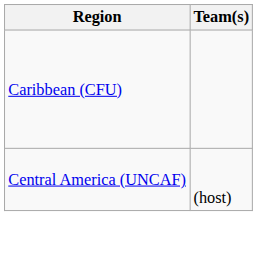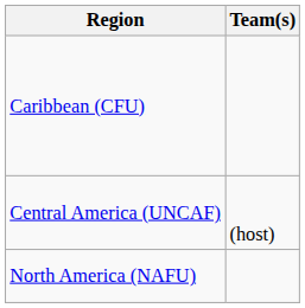+ row: North America (NAFU)
